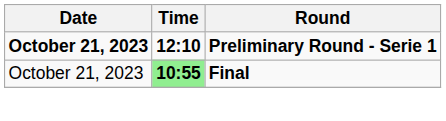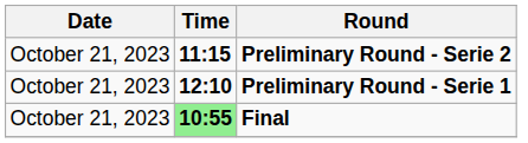+ row: October 21, 2023 | 11:15 | Preliminary Round - Serie 2
Preliminary Round - Serie 1 | Date: bold -> normal
